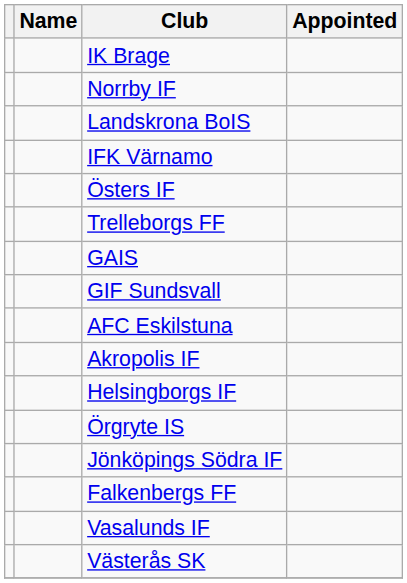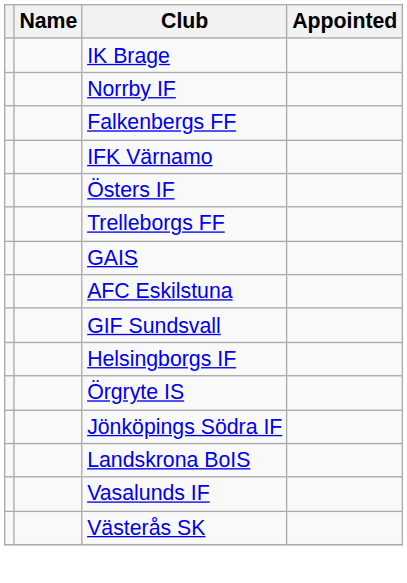rows swapped: Landskrona BoIS <-> Falkenbergs FF
rows swapped: GIF Sundsvall <-> AFC Eskilstuna
- row: Akropolis IF
